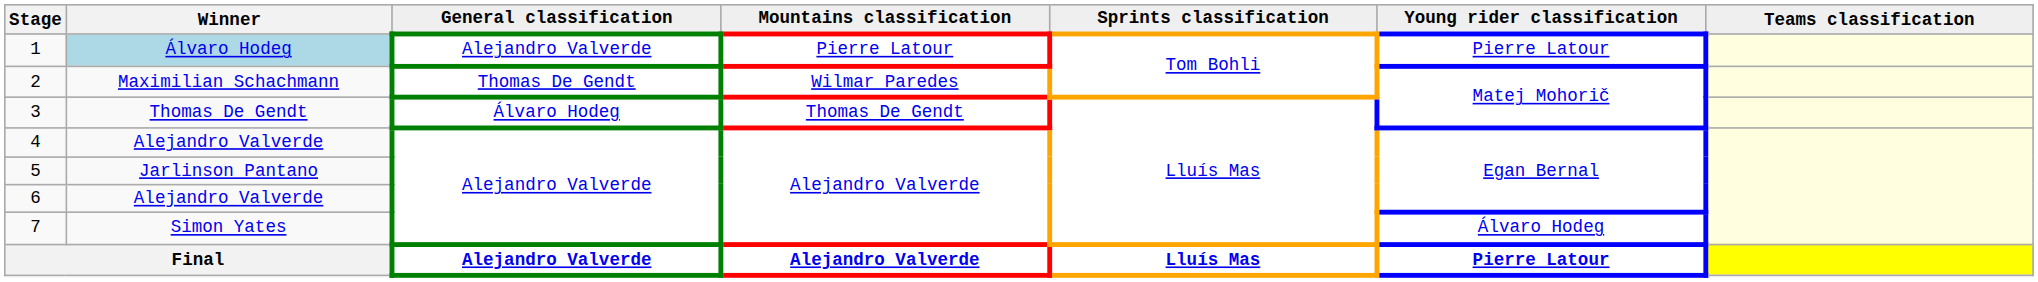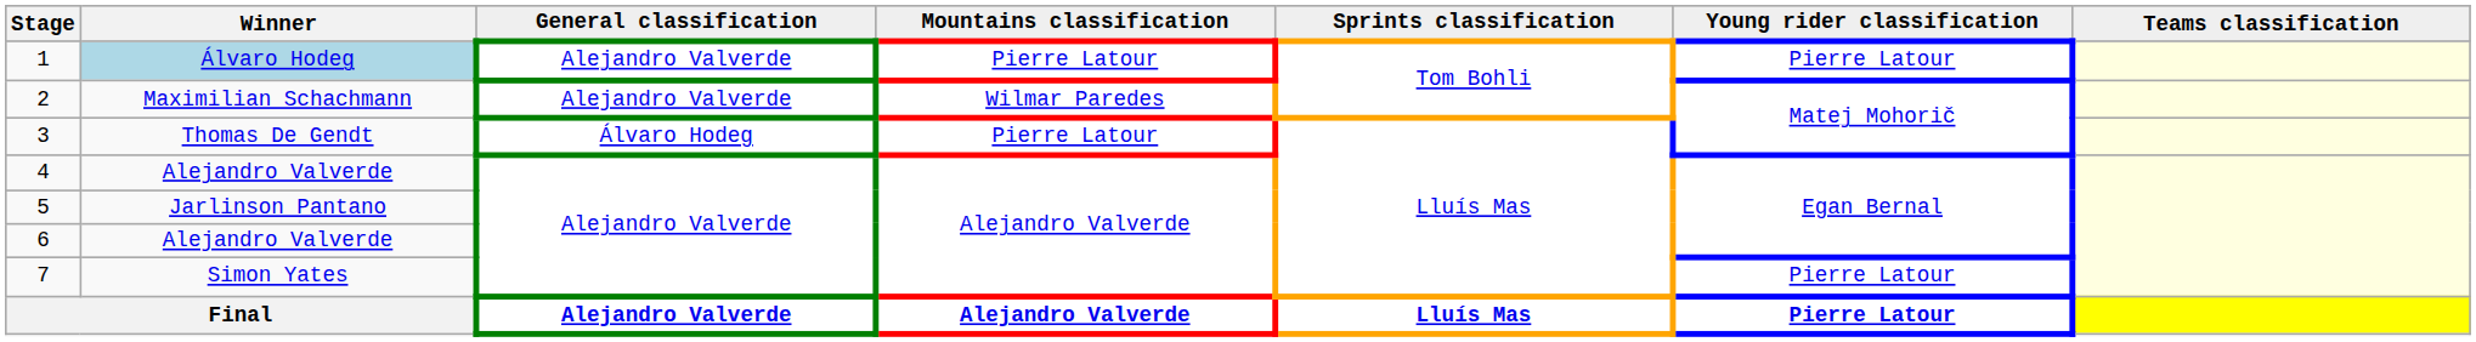2 | General classification: Thomas De Gendt -> Alejandro Valverde
3 | Mountains classification: Thomas De Gendt -> Pierre Latour
7 | Young rider classification: Álvaro Hodeg -> Pierre Latour
